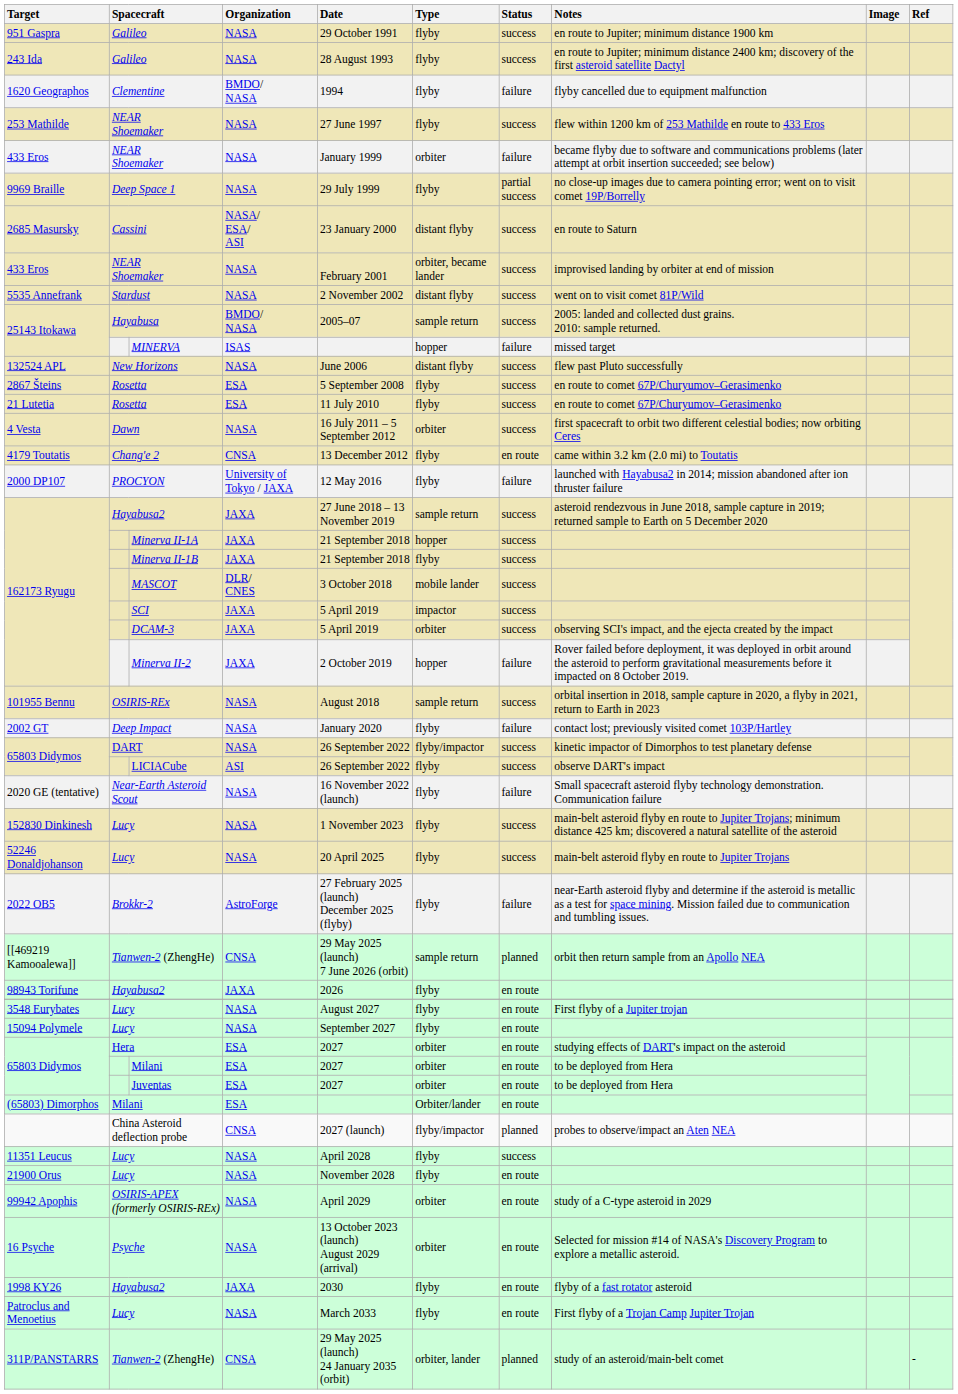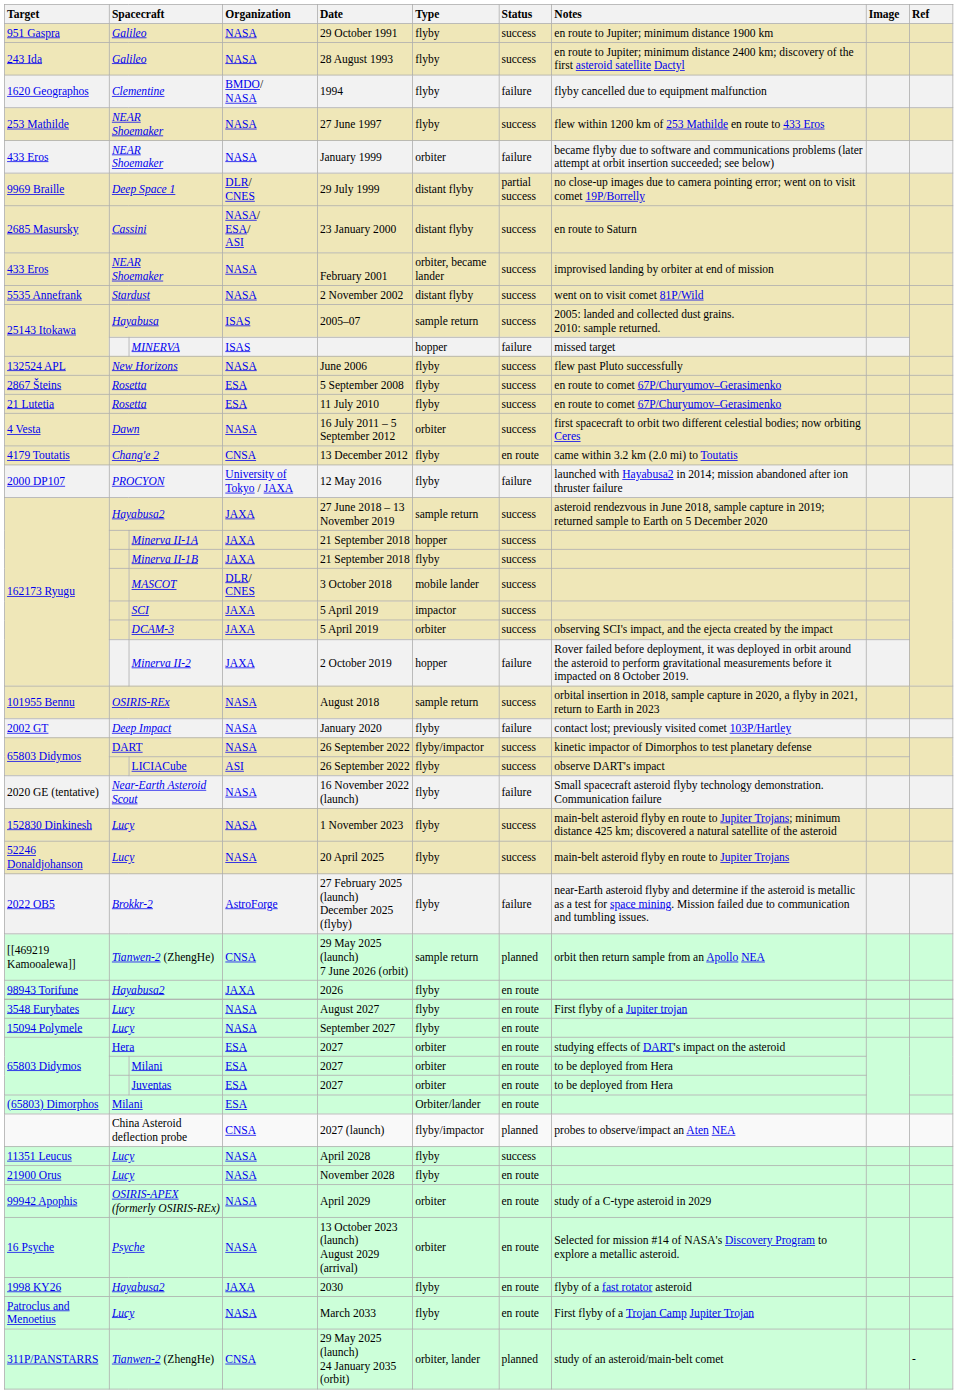9969 Braille | Organization: NASA -> DLR/ CNES
9969 Braille | Type: flyby -> distant flyby
25143 Itokawa / Hayabusa | Organization: BMDO/ NASA -> ISAS
132524 APL | Type: distant flyby -> flyby
